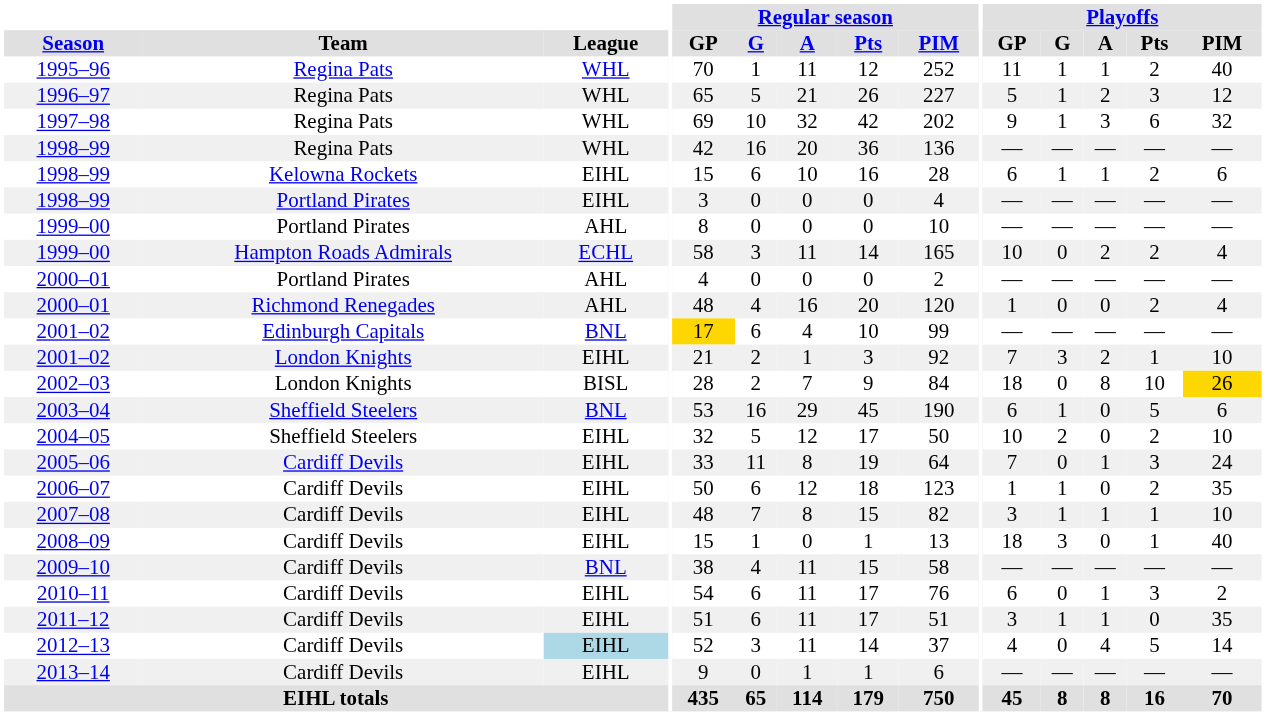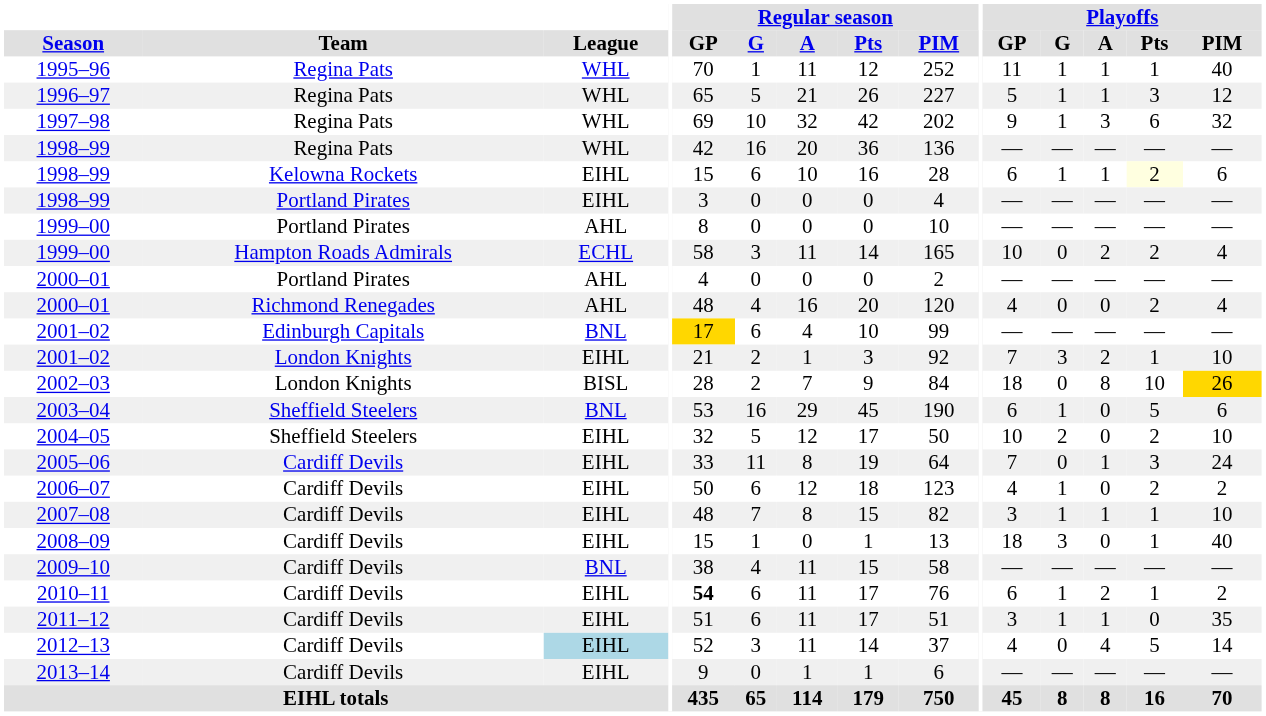1995–96 | Playoffs / Pts: 2 -> 1
1996–97 | Playoffs / A: 2 -> 1
1998–99 / Kelowna Rockets | Playoffs / Pts: no background -> lightyellow background
2000–01 / Richmond Renegades | Playoffs / GP: 1 -> 4
2006–07 | Playoffs / GP: 1 -> 4
2006–07 | Playoffs / PIM: 35 -> 2
2010–11 | Regular season / GP: normal -> bold
2010–11 | Playoffs / G: 0 -> 1
2010–11 | Playoffs / A: 1 -> 2
2010–11 | Playoffs / Pts: 3 -> 1
